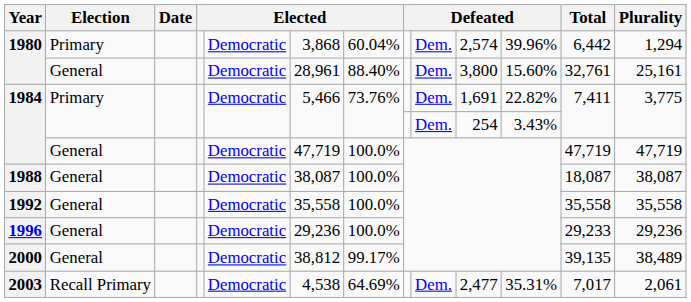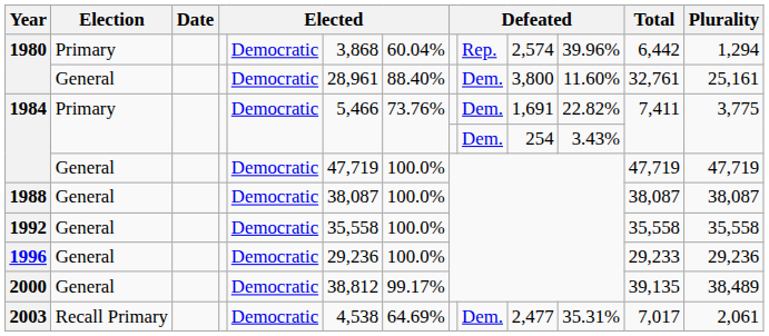1980 / Primary | column 9: Dem. -> Rep.
1980 / General | column 11: 15.60% -> 11.60%
1988 | Total: 18,087 -> 38,087
